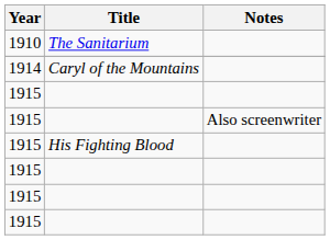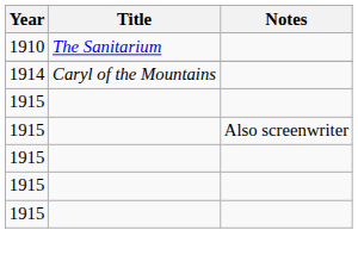- row: 1915 | His Fighting Blood
